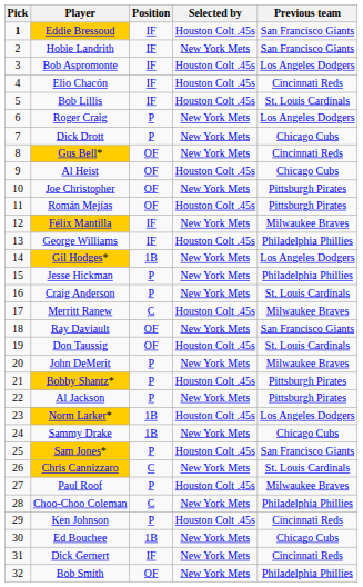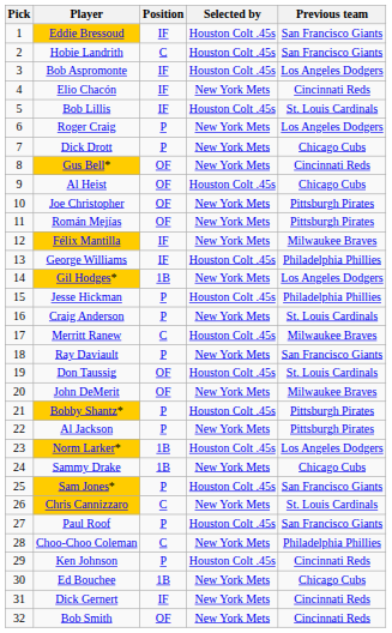Eddie Bressoud | Pick: bold -> normal
Hobie Landrith | Position: IF -> C
Hobie Landrith | Selected by: New York Mets -> Houston Colt .45s
Elio Chacón | Selected by: Houston Colt .45s -> New York Mets
Román Mejías | Selected by: Houston Colt .45s -> New York Mets
Jesse Hickman | Selected by: New York Mets -> Houston Colt .45s
Ray Daviault | Position: OF -> P
John DeMerit | Position: P -> OF
Paul Roof | Previous team: Milwaukee Braves -> San Francisco Giants
Bob Smith | Previous team: Philadelphia Phillies -> Cincinnati Reds
